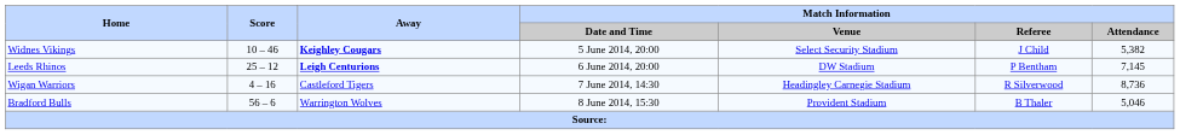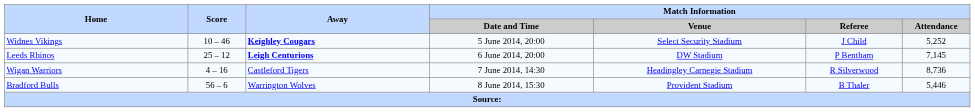Widnes Vikings | Match Information / Attendance: 5,382 -> 5,252
Bradford Bulls | Match Information / Attendance: 5,046 -> 5,446
